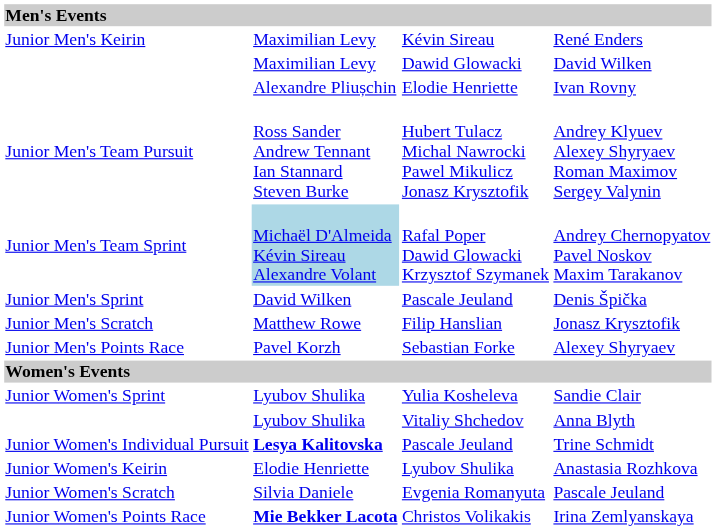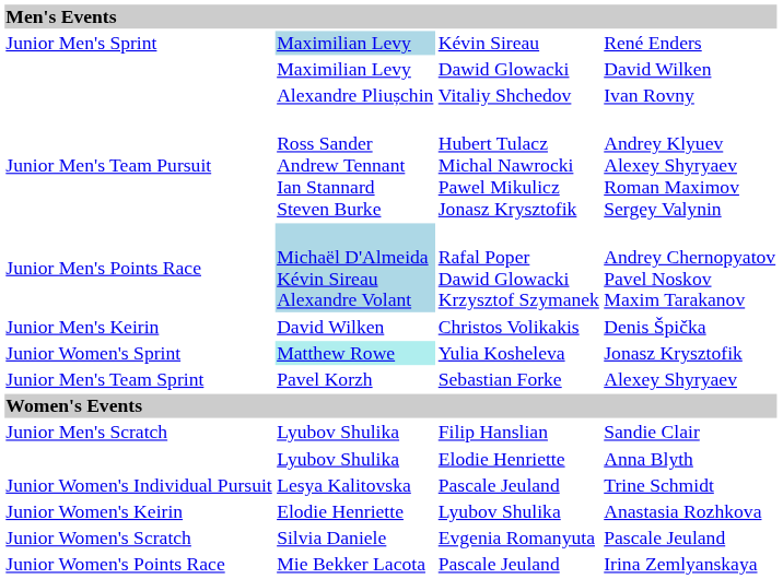René Enders | column 1: Junior Men's Keirin -> Junior Men's Sprint
René Enders | column 2: no background -> lightblue background
Ivan Rovny | column 3: Elodie Henriette -> Vitaliy Shchedov
Andrey Chernopyatov Pavel Noskov Maxim Tarakanov | column 1: Junior Men's Team Sprint -> Junior Men's Points Race
Denis Špička | column 1: Junior Men's Sprint -> Junior Men's Keirin
Denis Špička | column 3: Pascale Jeuland -> Christos Volikakis
Jonasz Krysztofik | column 1: Junior Men's Scratch -> Junior Women's Sprint
Jonasz Krysztofik | column 2: no background -> paleturquoise background
Jonasz Krysztofik | column 3: Filip Hanslian -> Yulia Kosheleva
Alexey Shyryaev | column 1: Junior Men's Points Race -> Junior Men's Team Sprint
Sandie Clair | column 1: Junior Women's Sprint -> Junior Men's Scratch
Sandie Clair | column 3: Yulia Kosheleva -> Filip Hanslian
Anna Blyth | column 3: Vitaliy Shchedov -> Elodie Henriette
Trine Schmidt | column 2: bold -> normal
Irina Zemlyanskaya | column 2: bold -> normal
Irina Zemlyanskaya | column 3: Christos Volikakis -> Pascale Jeuland
